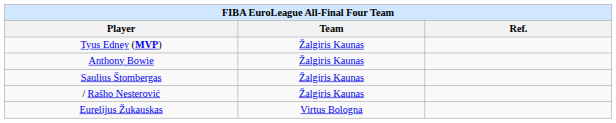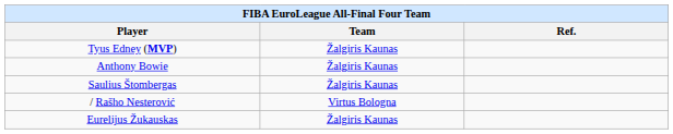/ Rašho Nesterović | Team: Žalgiris Kaunas -> Virtus Bologna
Eurelijus Žukauskas | Team: Virtus Bologna -> Žalgiris Kaunas
